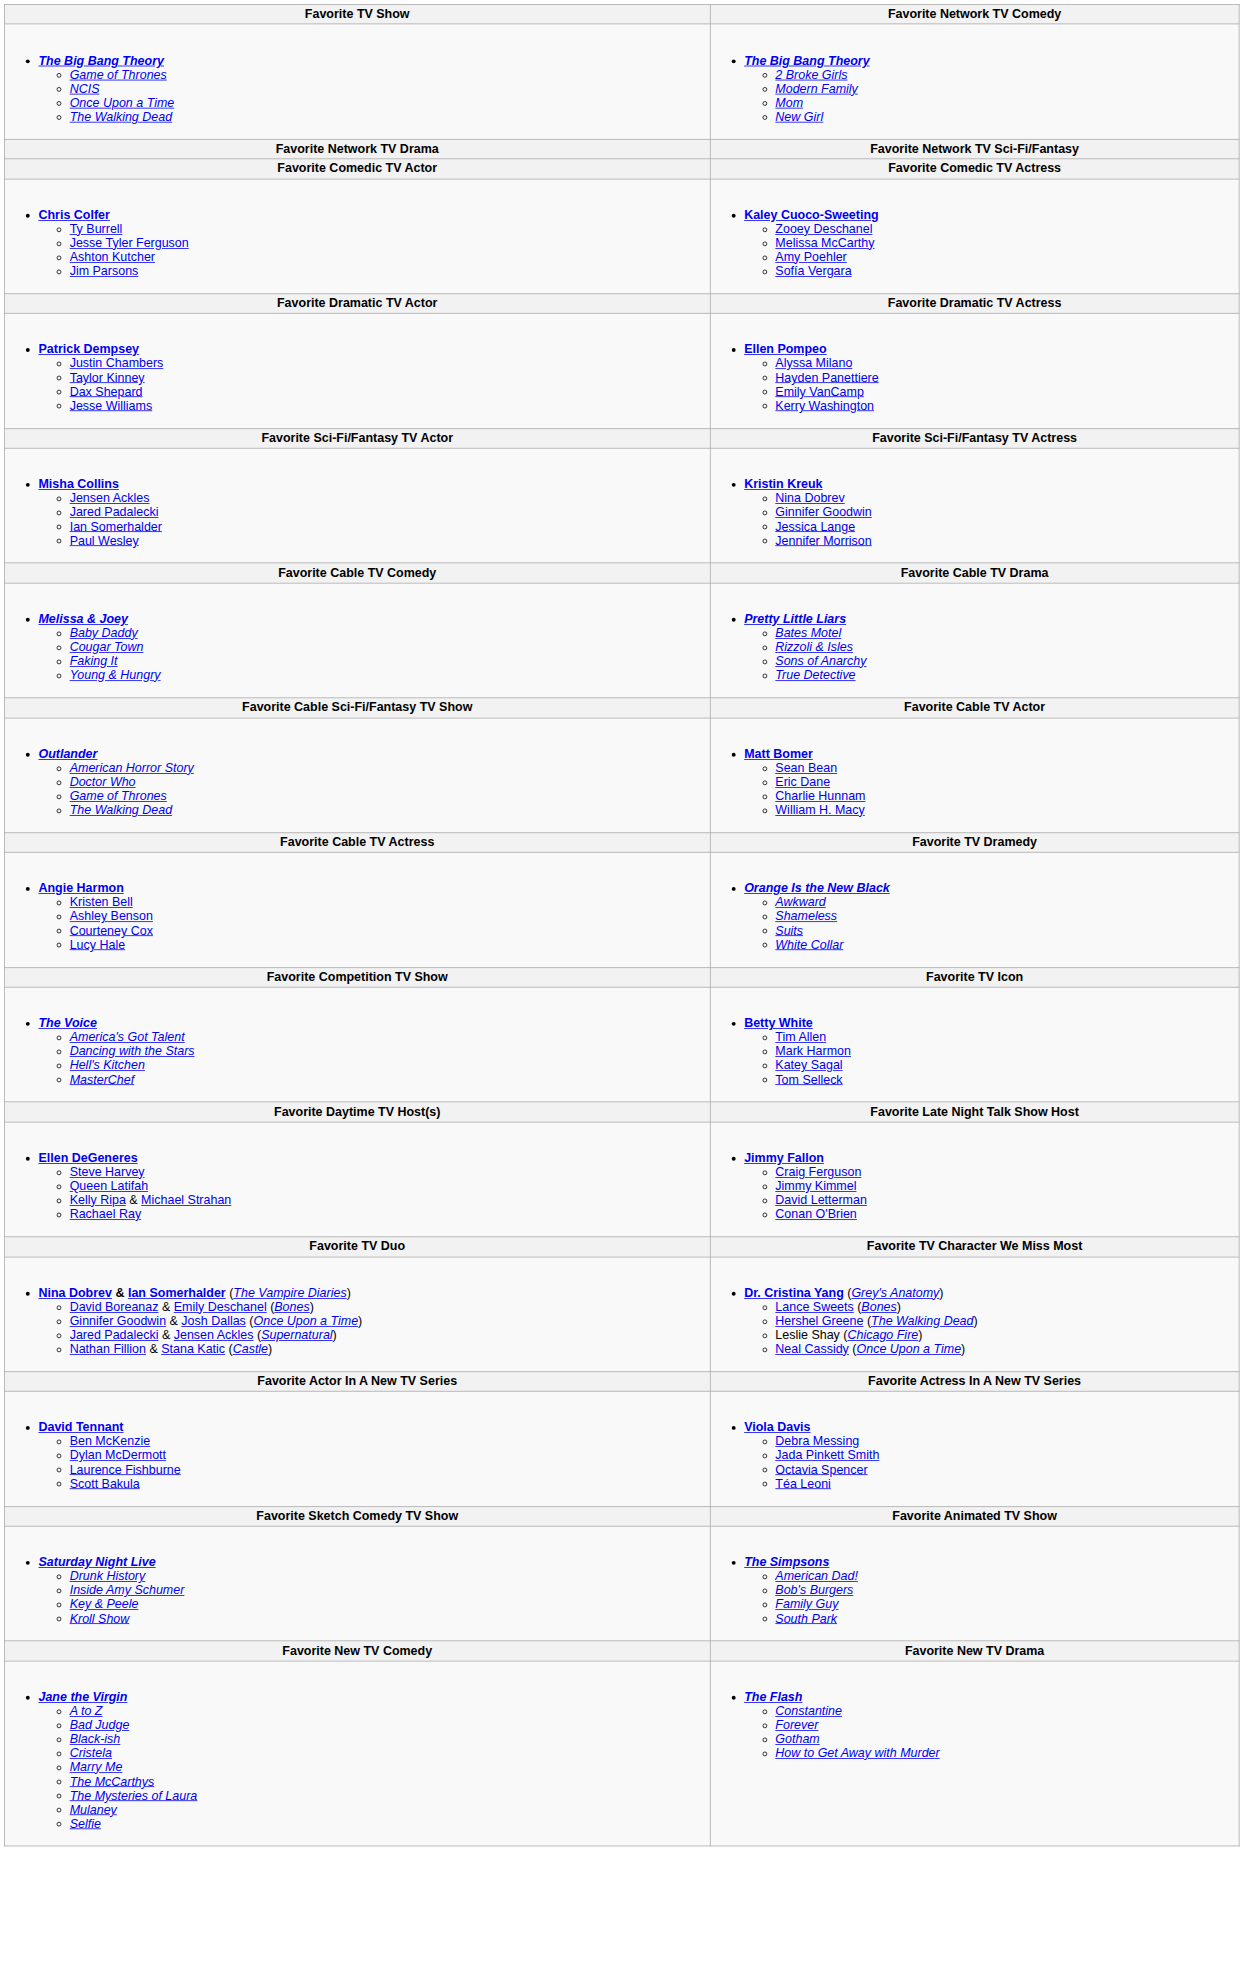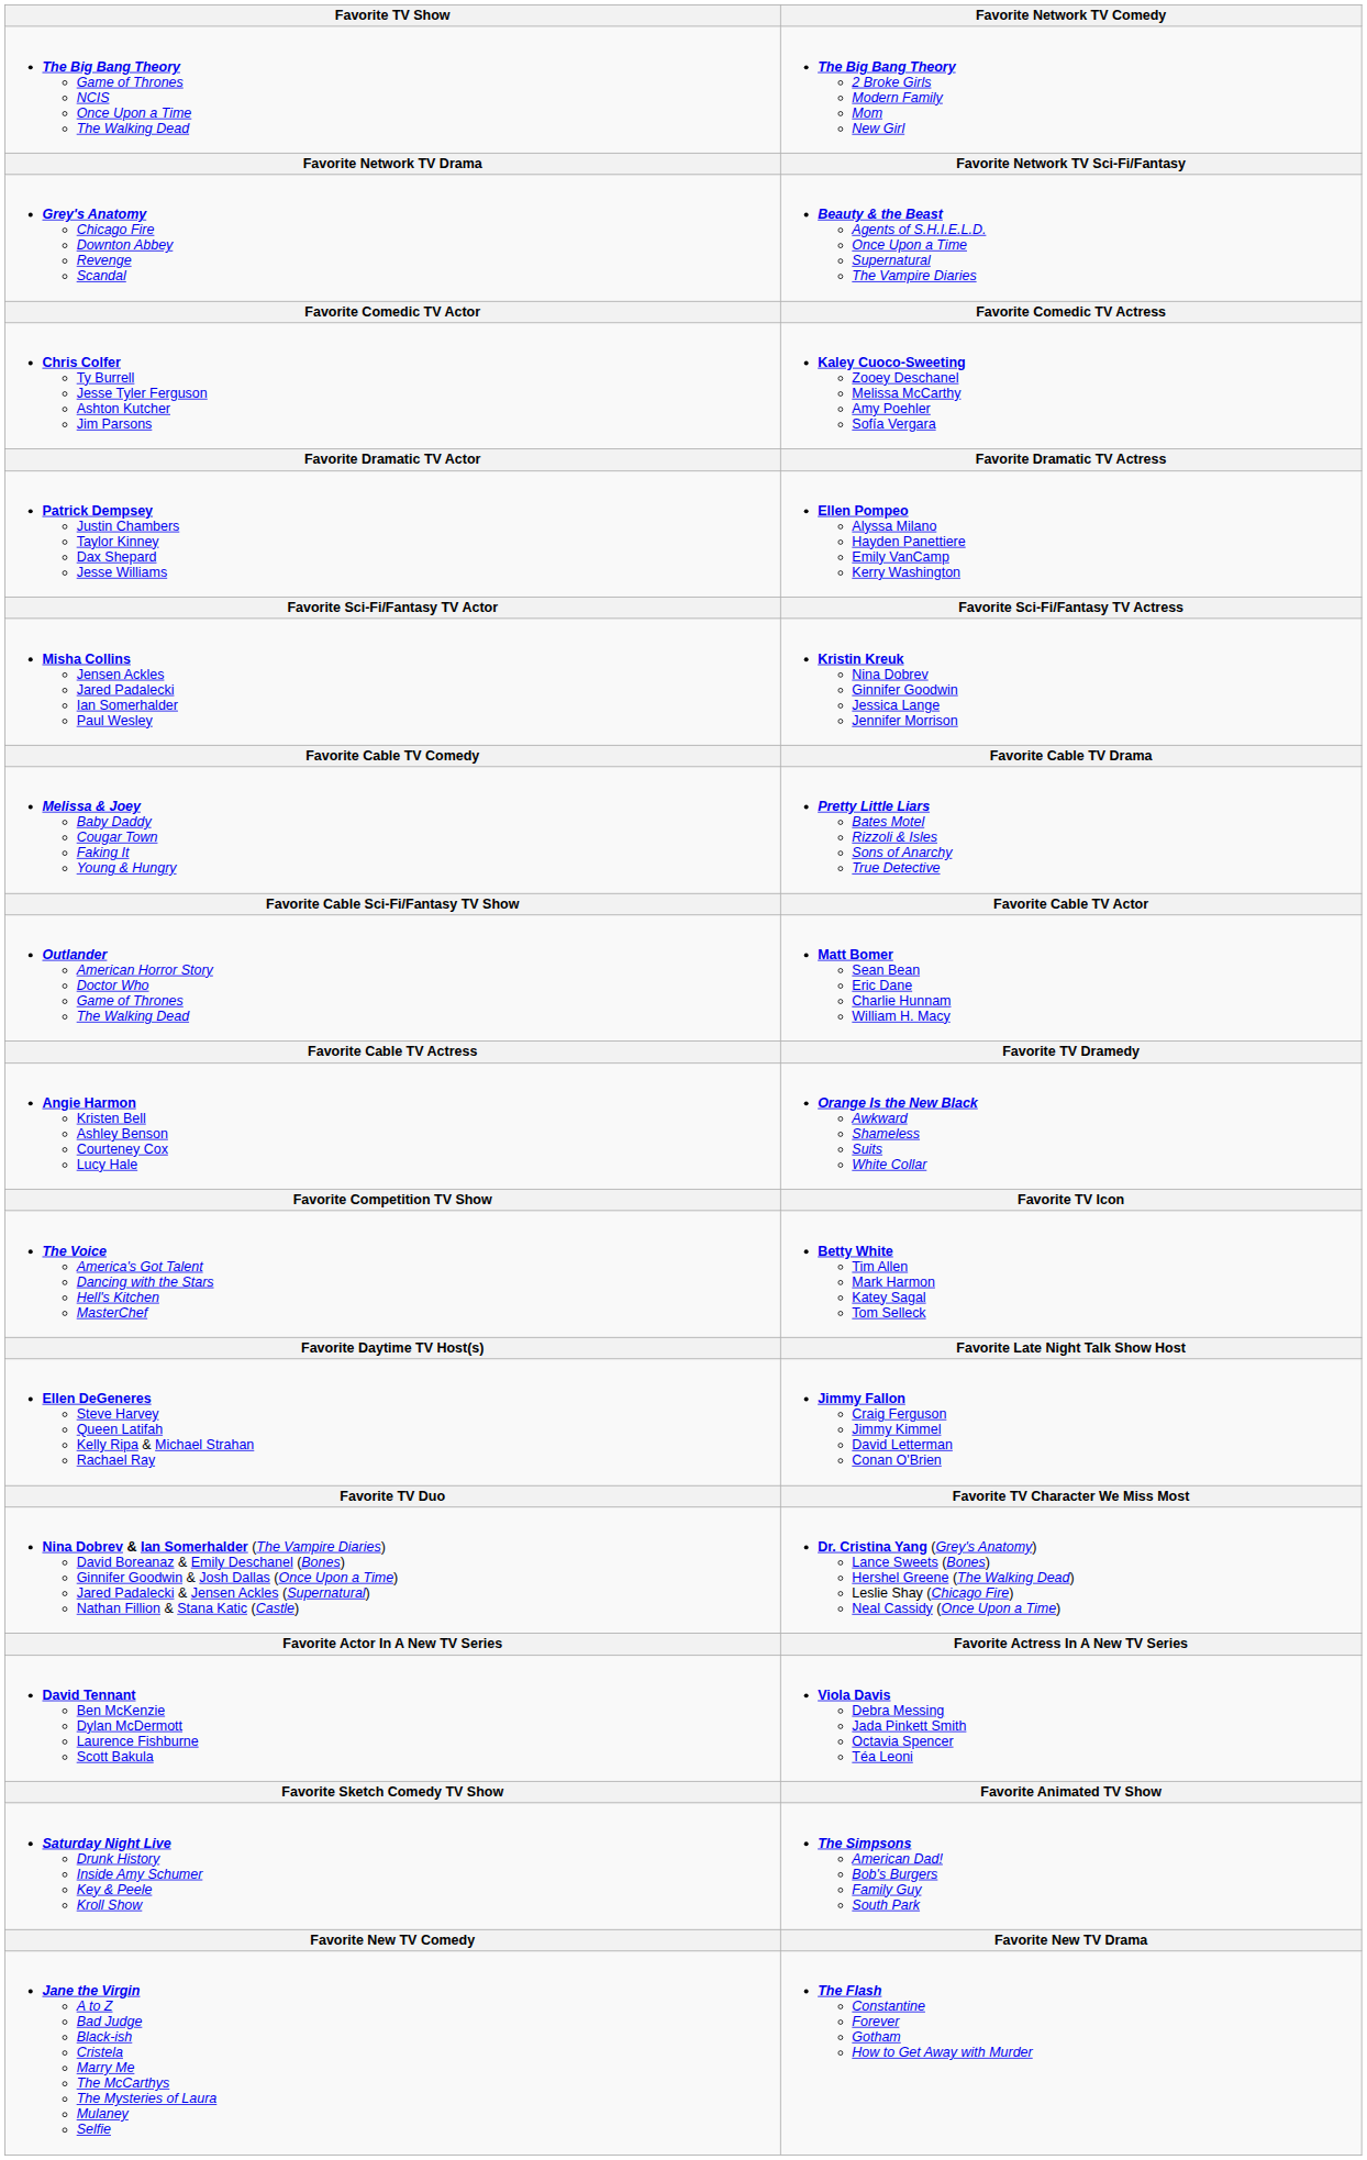+ row: Grey's Anatomy Chicago Fire Downton Abbey Revenge Scandal | Beauty & the Beast Agents of S.H.I.E.L.D. Once Upon a Time Supernatural The Vampire Diaries
